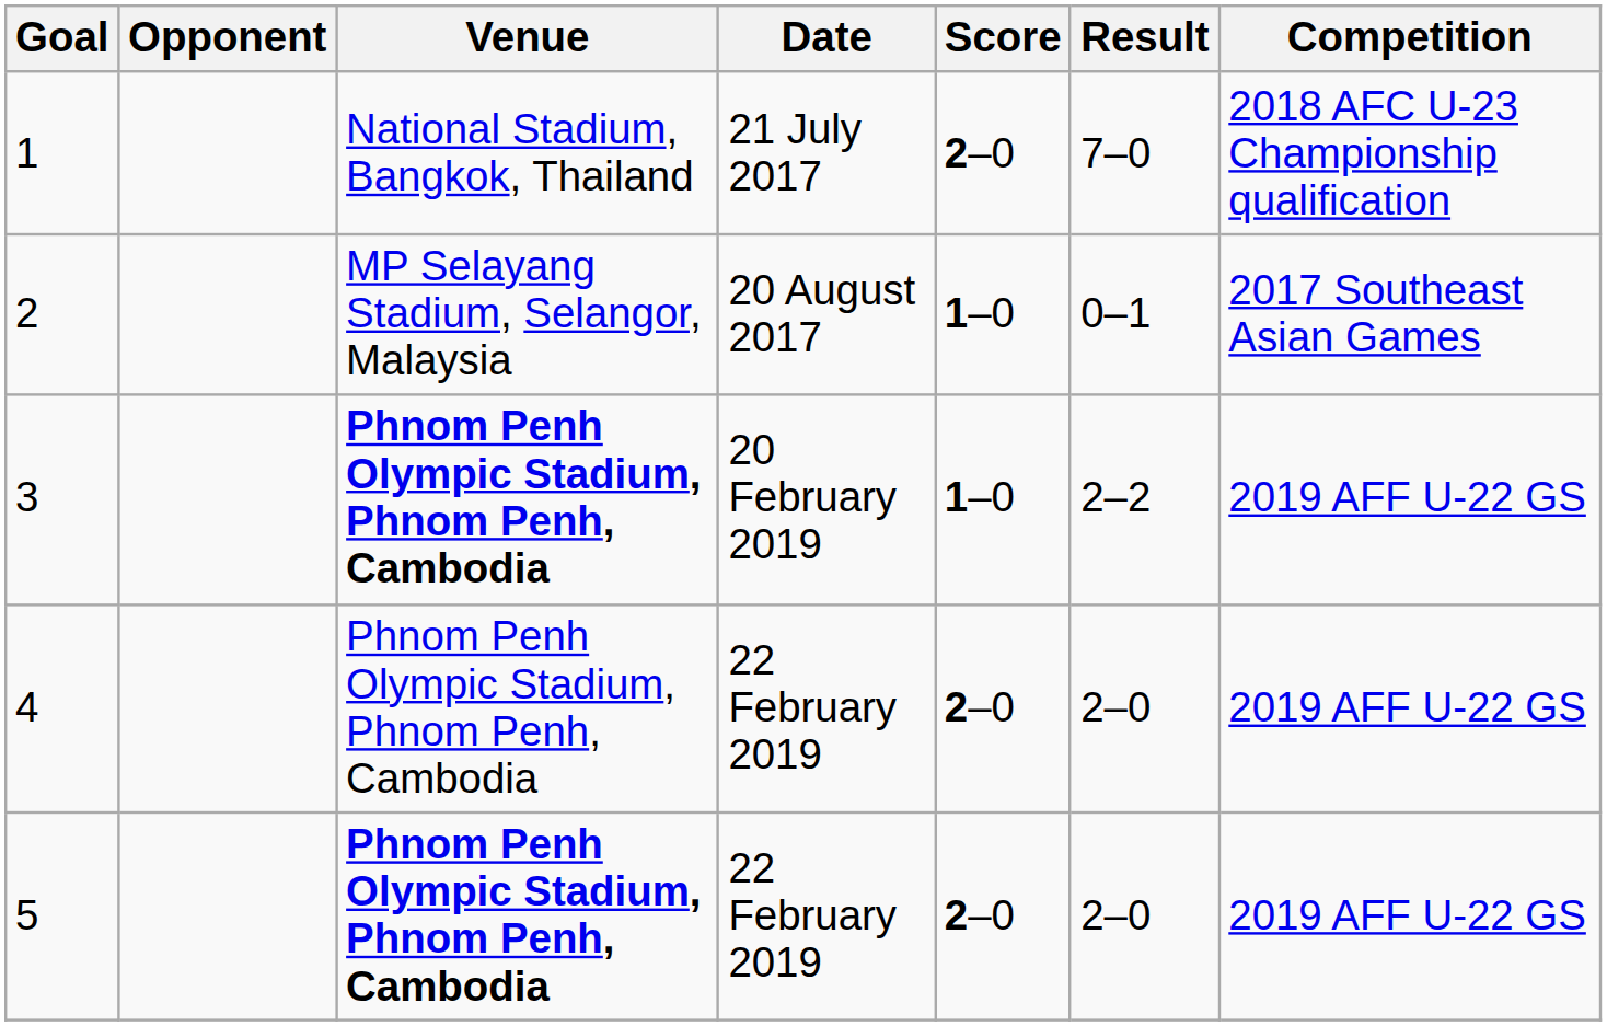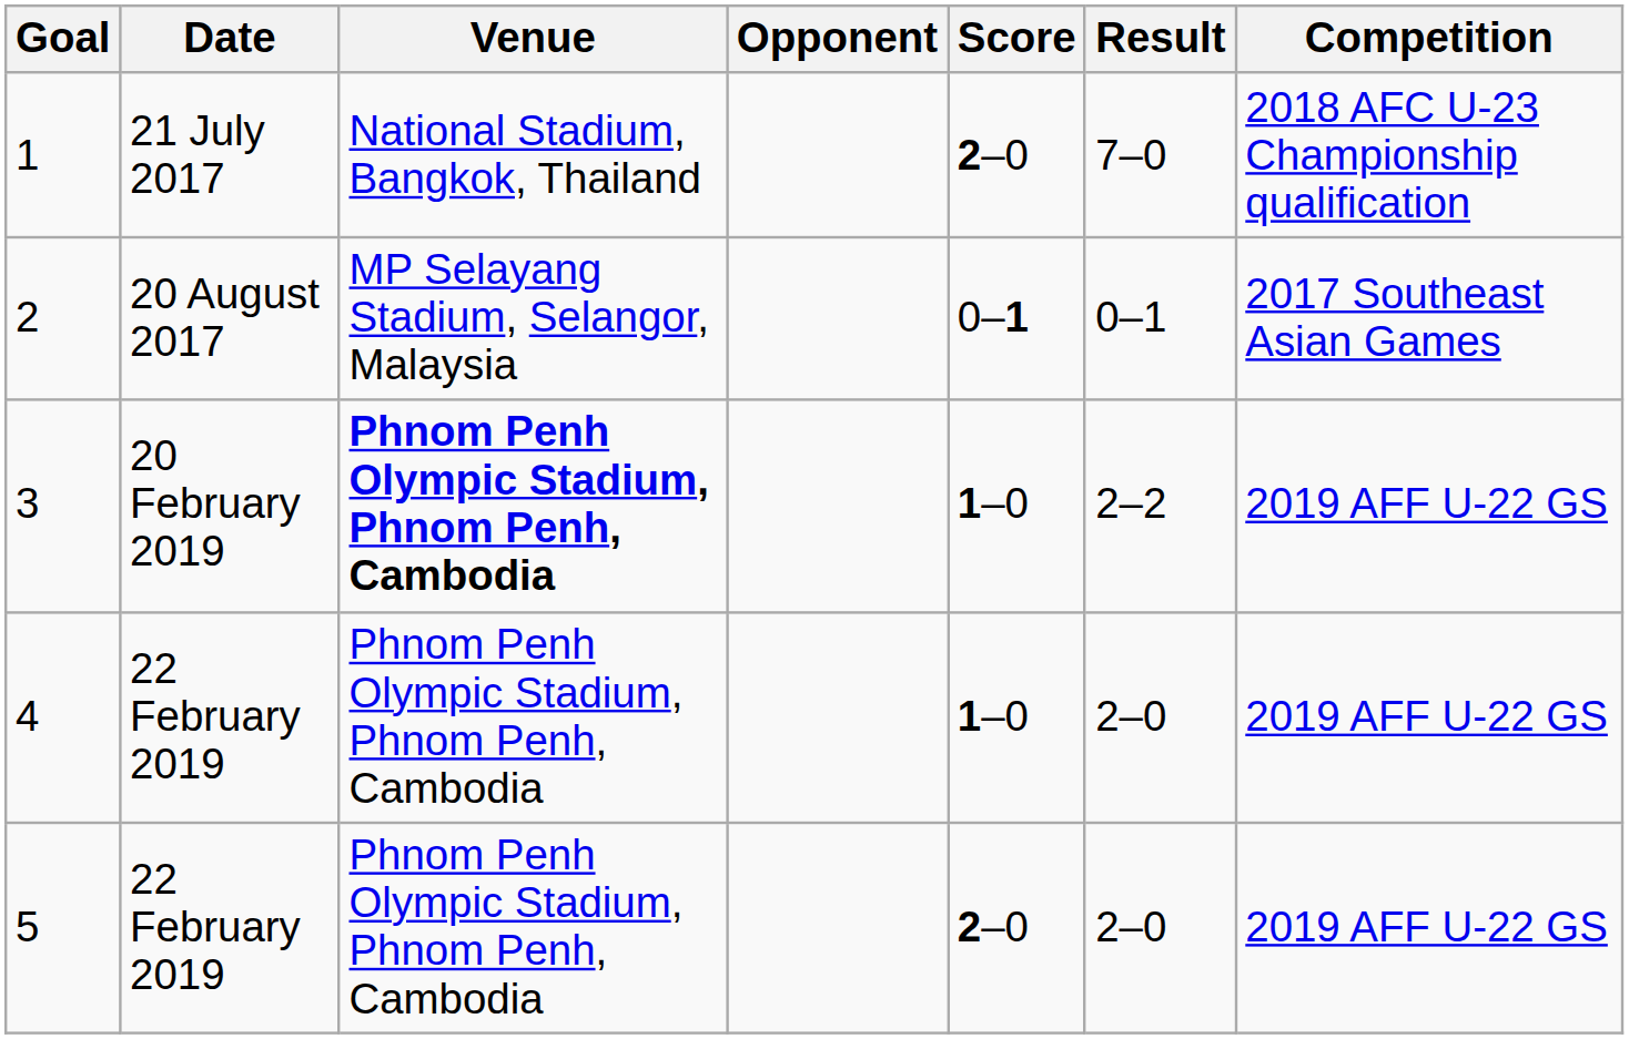columns swapped: Date <-> Opponent
2 | Score: 1–0 -> 0–1
4 | Score: 2–0 -> 1–0
5 | Venue: bold -> normal
